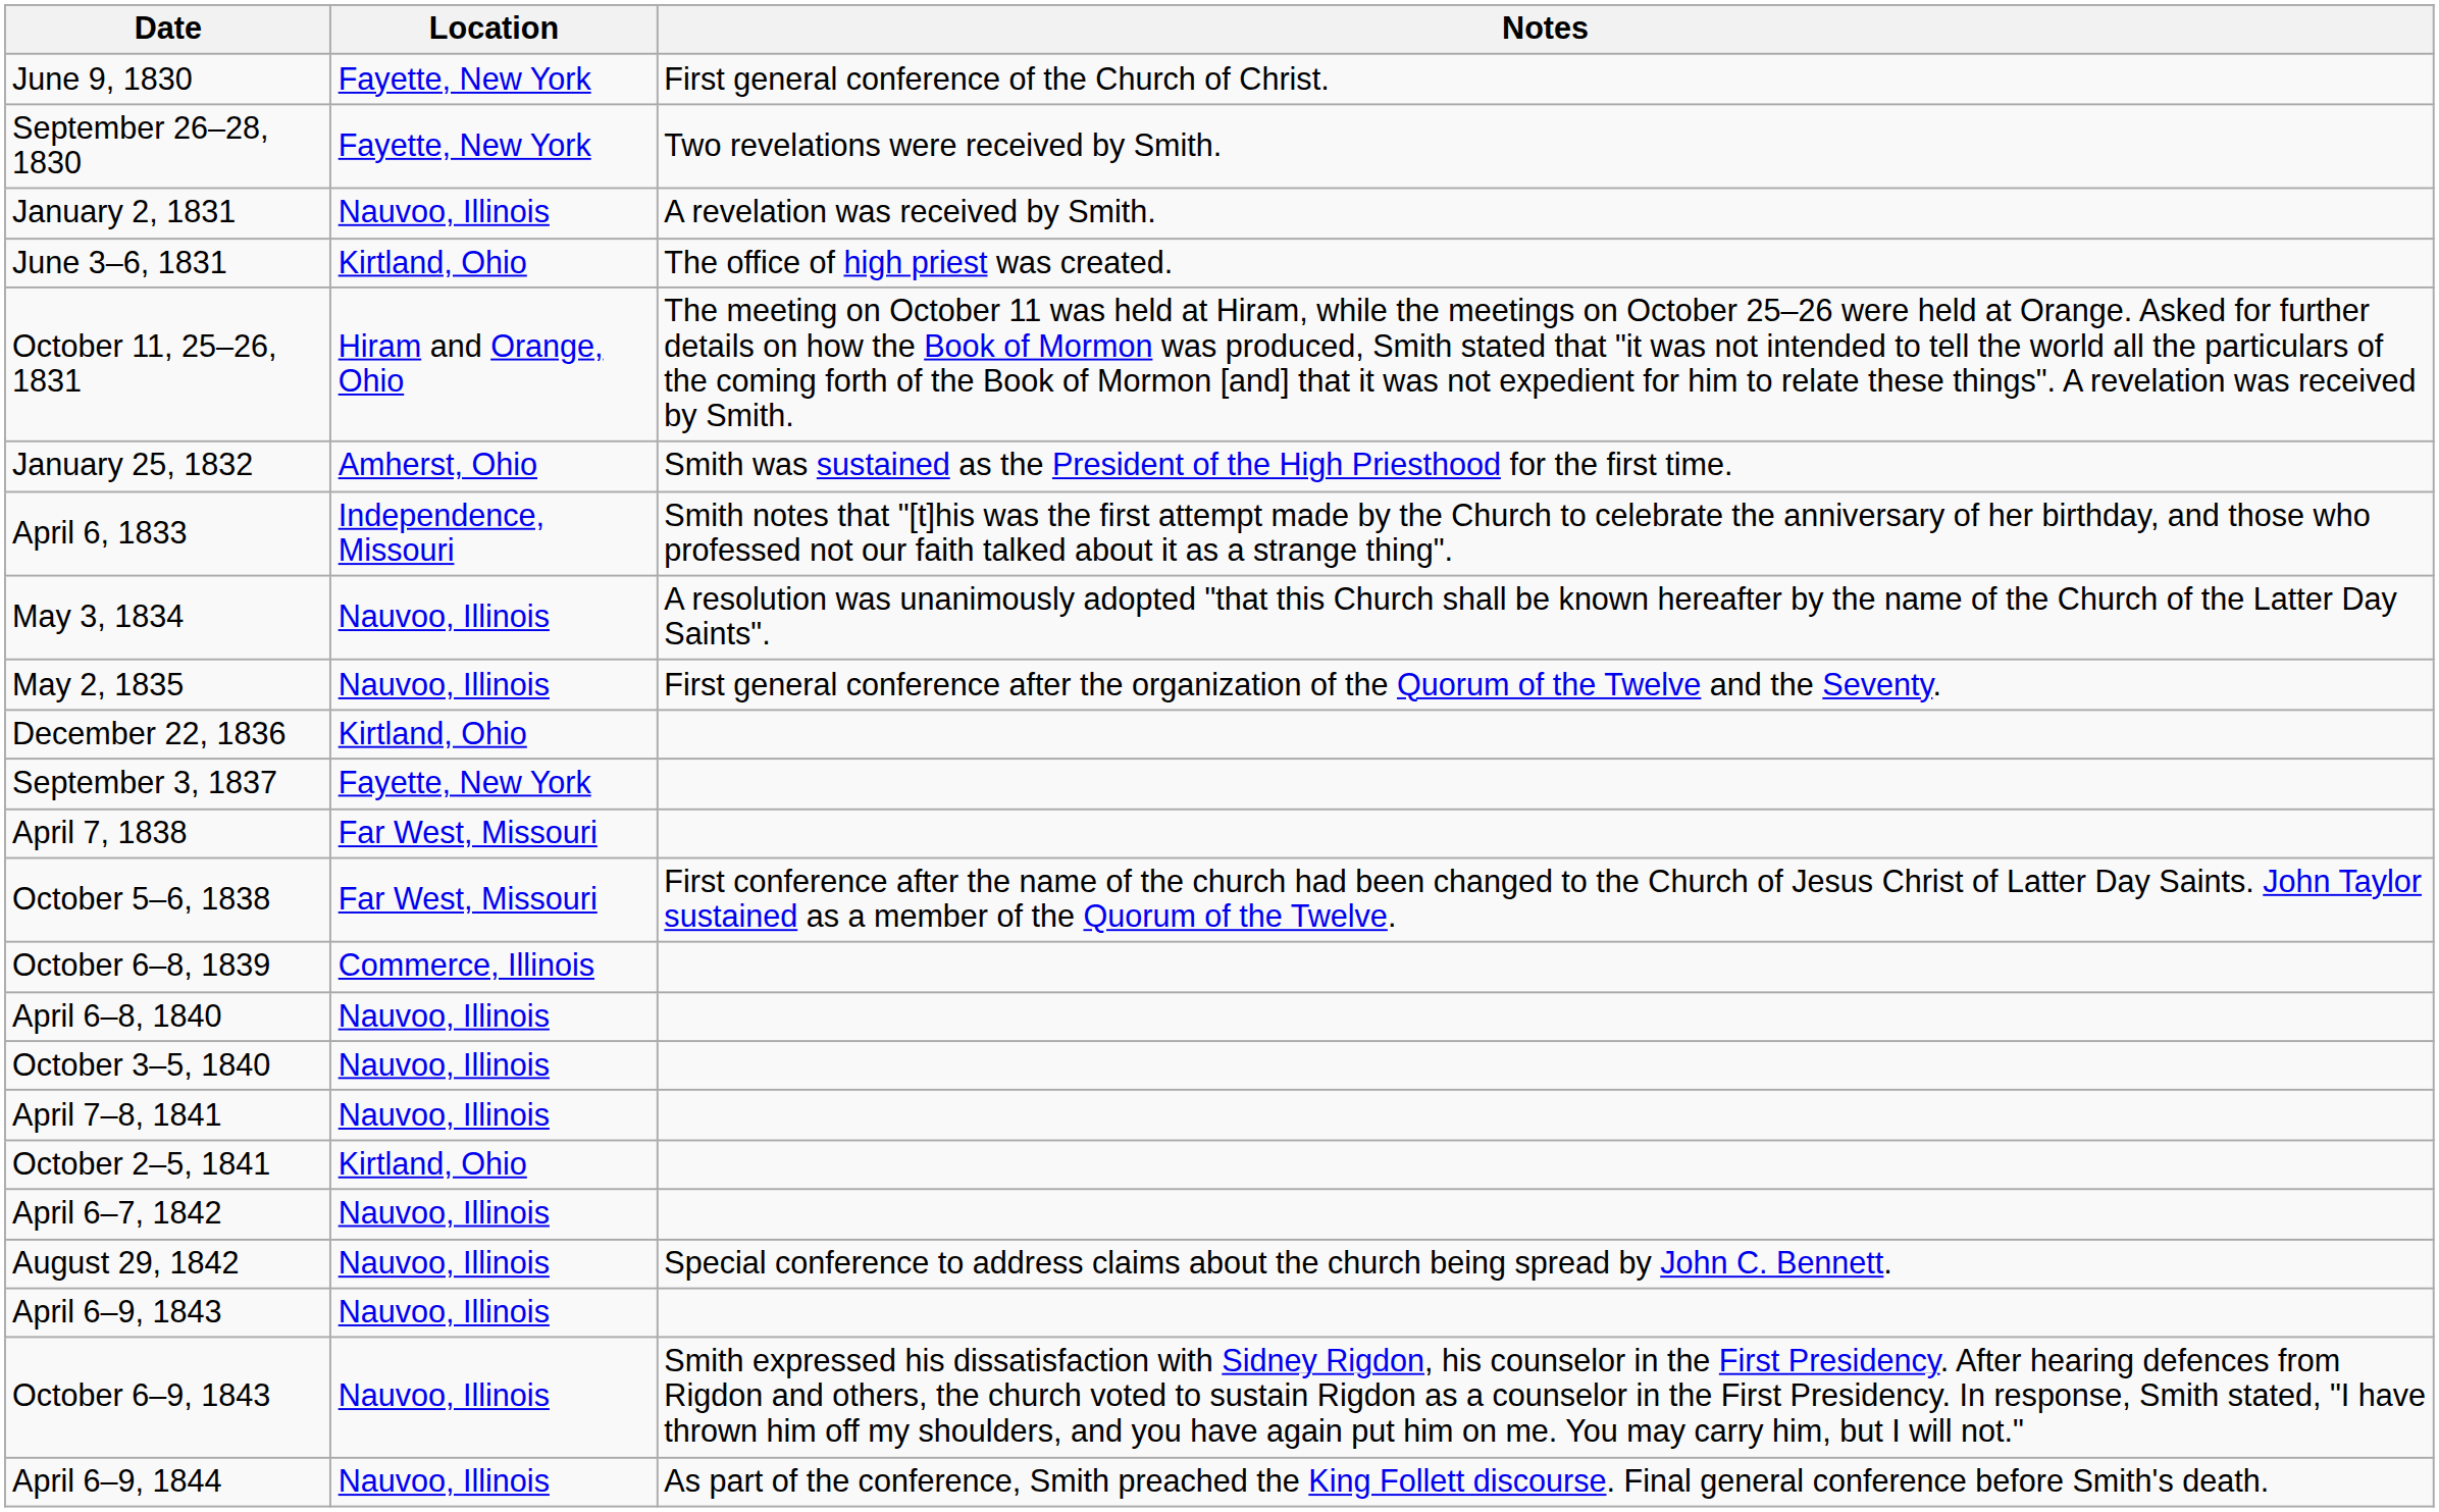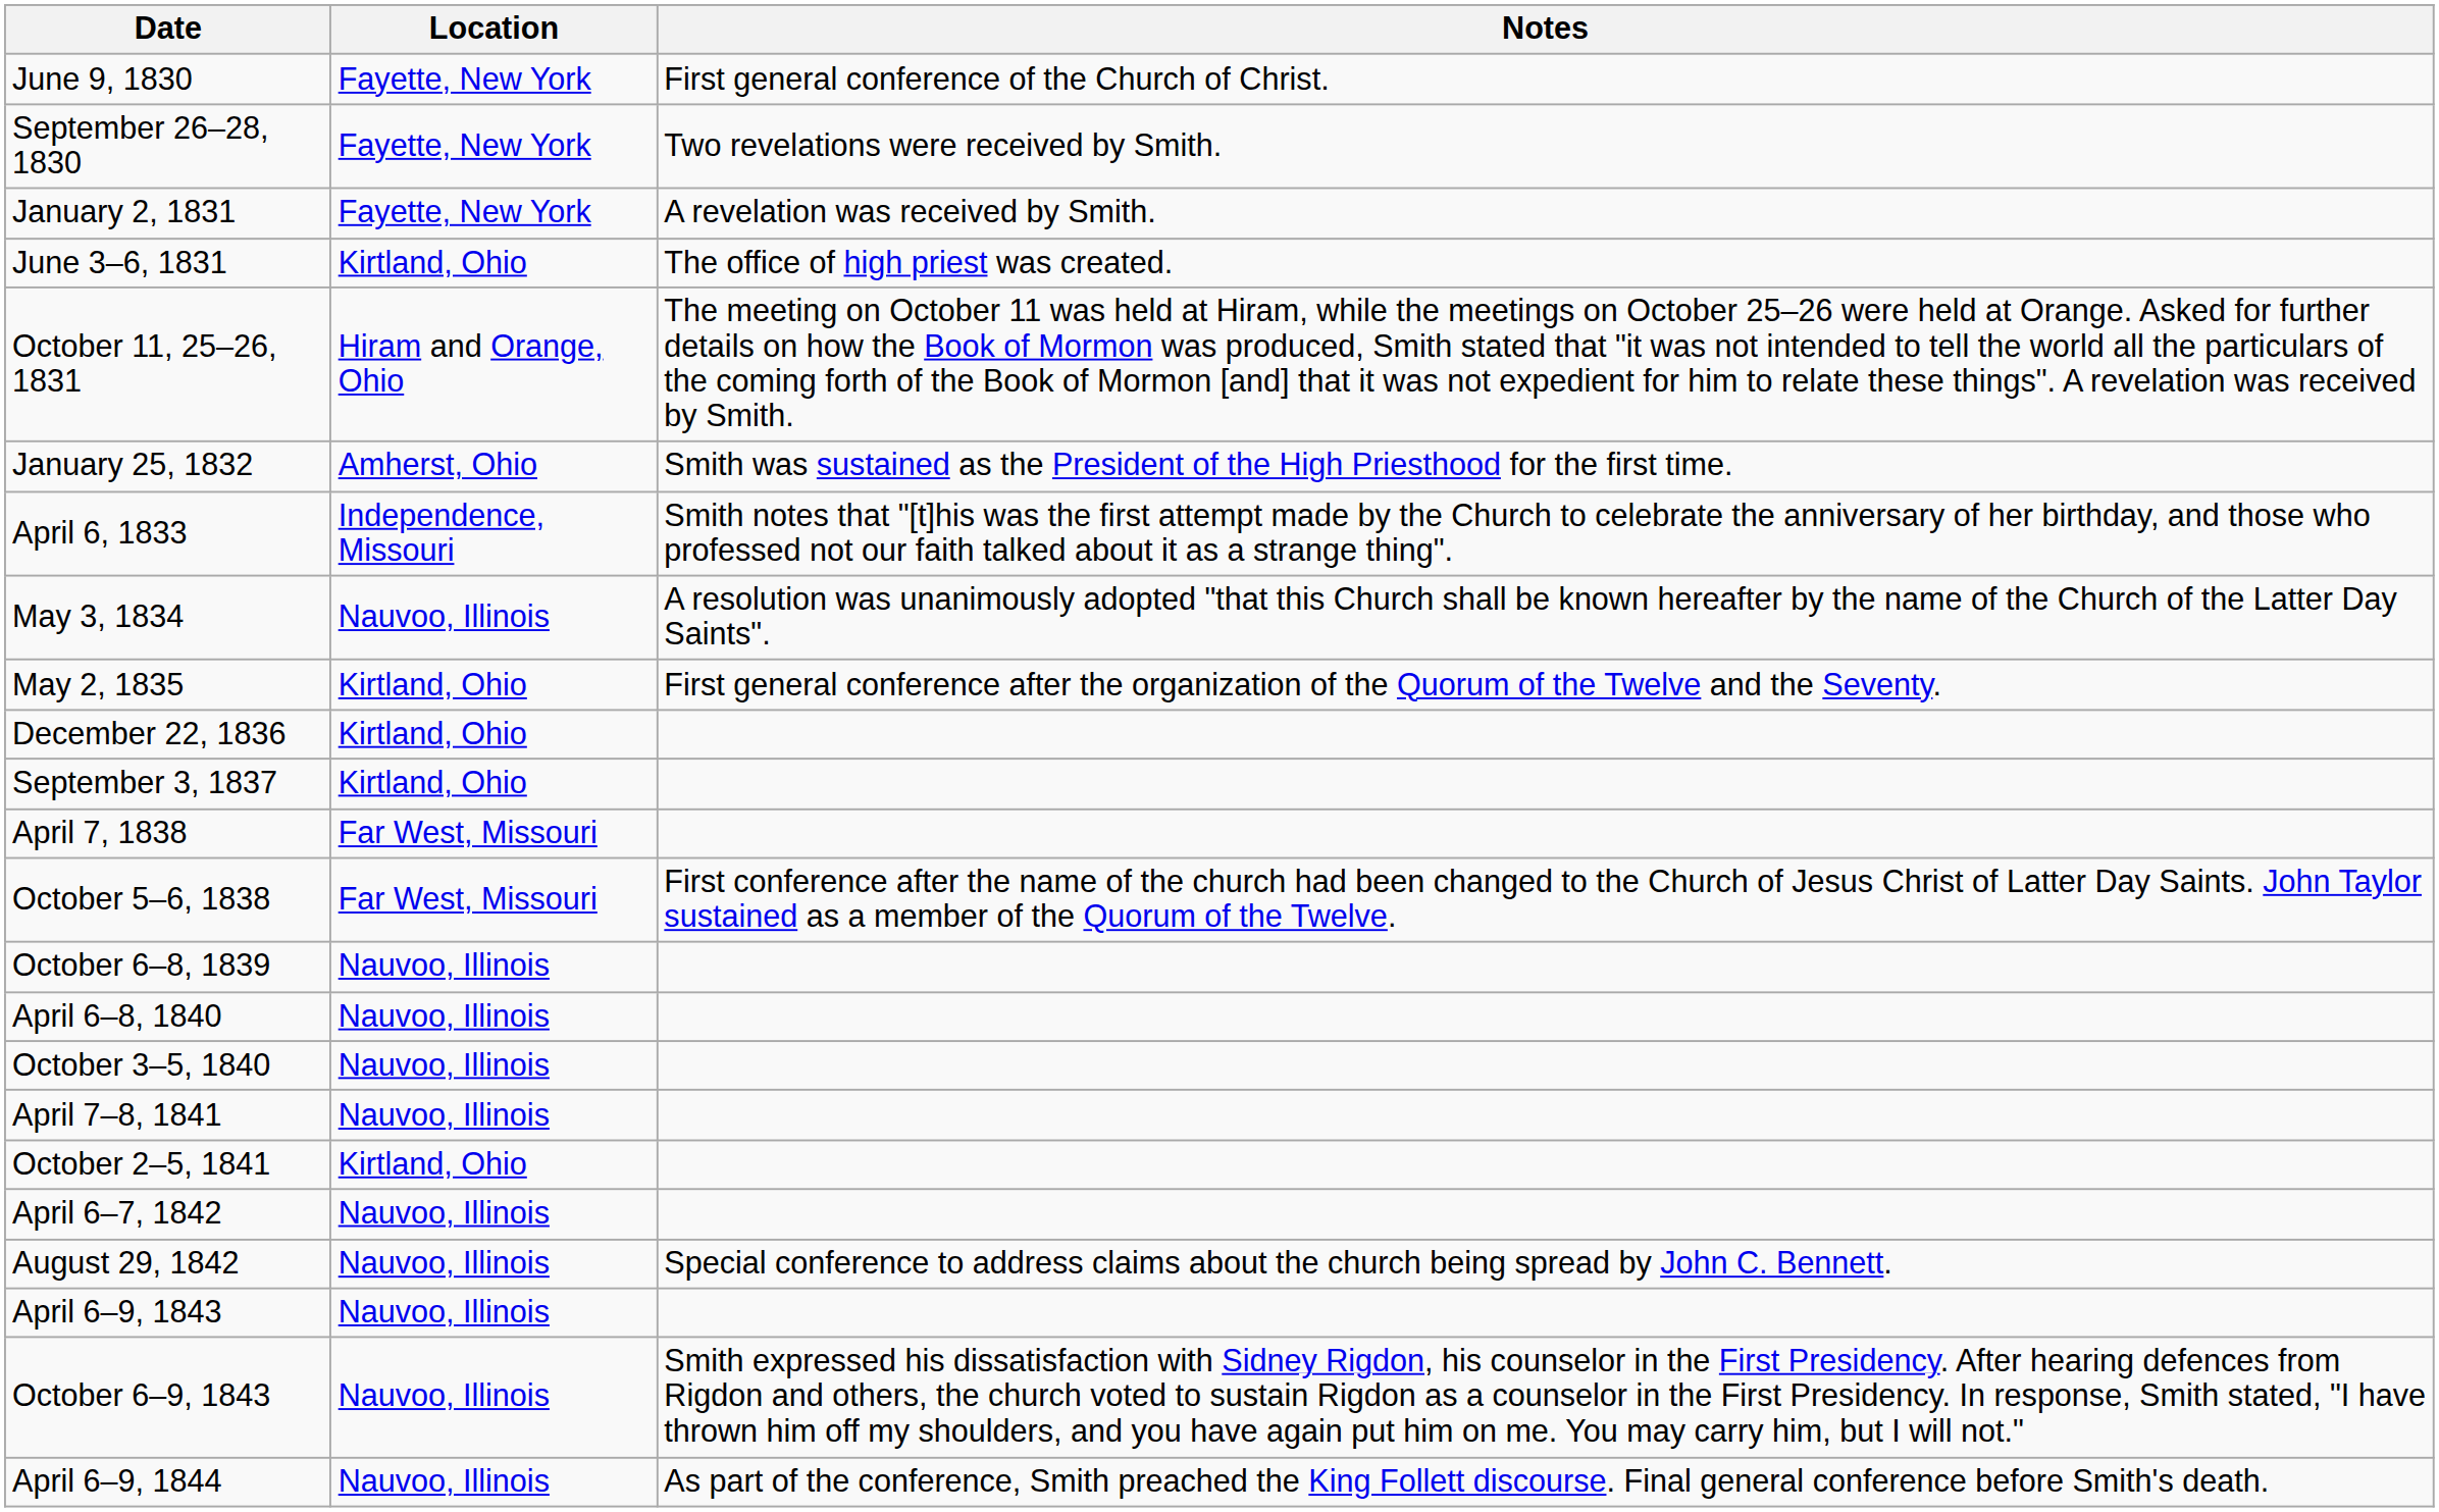January 2, 1831 | Location: Nauvoo, Illinois -> Fayette, New York
May 2, 1835 | Location: Nauvoo, Illinois -> Kirtland, Ohio
September 3, 1837 | Location: Fayette, New York -> Kirtland, Ohio
October 6–8, 1839 | Location: Commerce, Illinois -> Nauvoo, Illinois
